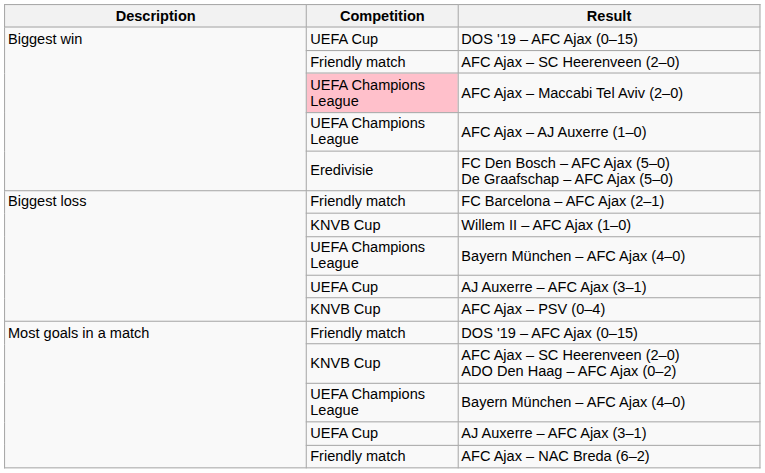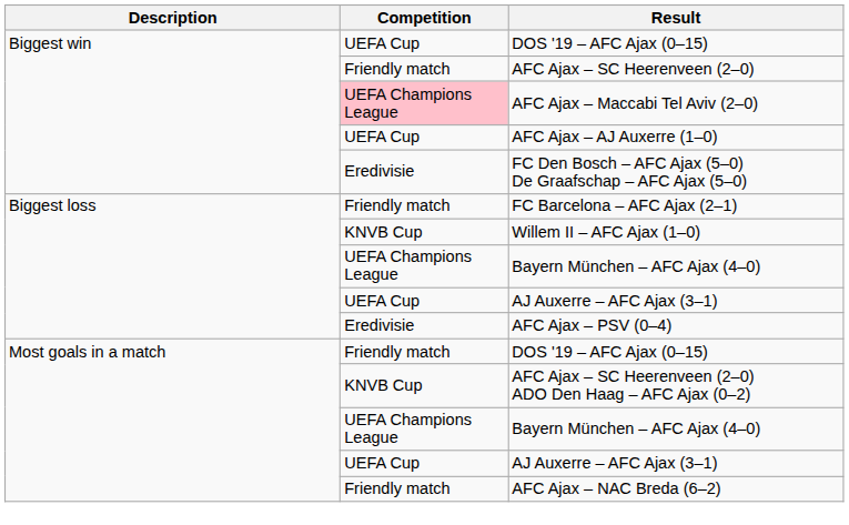AFC Ajax – AJ Auxerre (1–0) | Competition: UEFA Champions League -> UEFA Cup
AFC Ajax – PSV (0–4) | Competition: KNVB Cup -> Eredivisie
